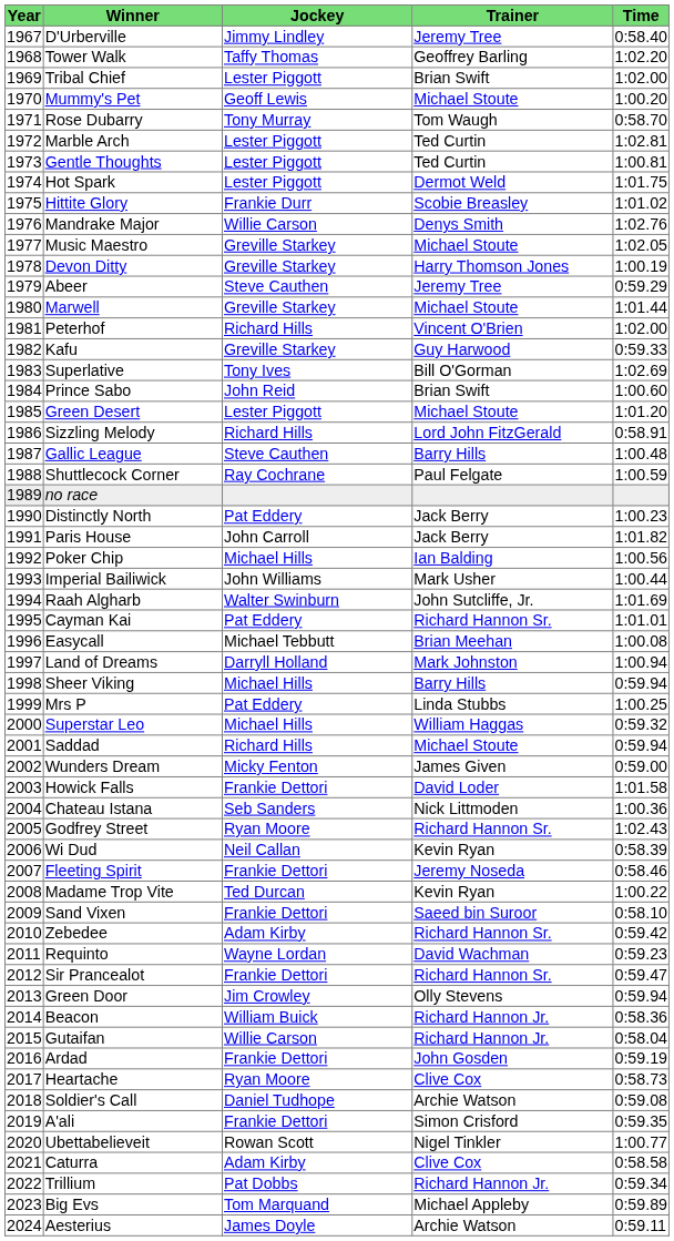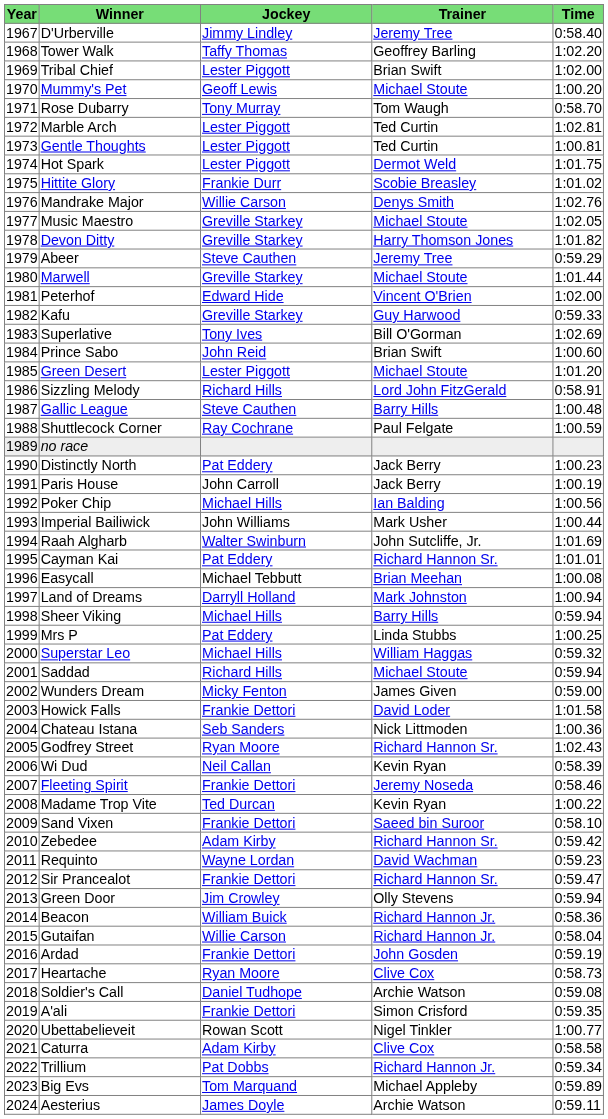Devon Ditty | Time: 1:00.19 -> 1:01.82
Peterhof | Jockey: Richard Hills -> Edward Hide
Paris House | Time: 1:01.82 -> 1:00.19
